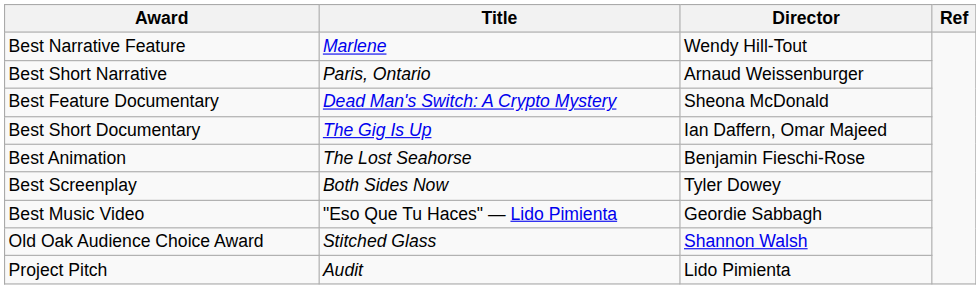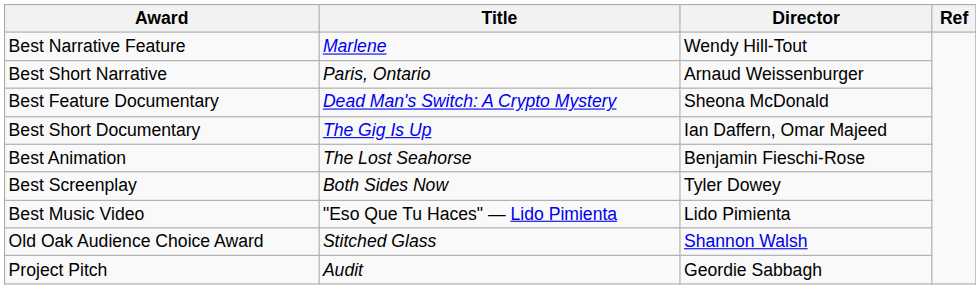Best Music Video | Director: Geordie Sabbagh -> Lido Pimienta
Project Pitch | Director: Lido Pimienta -> Geordie Sabbagh
